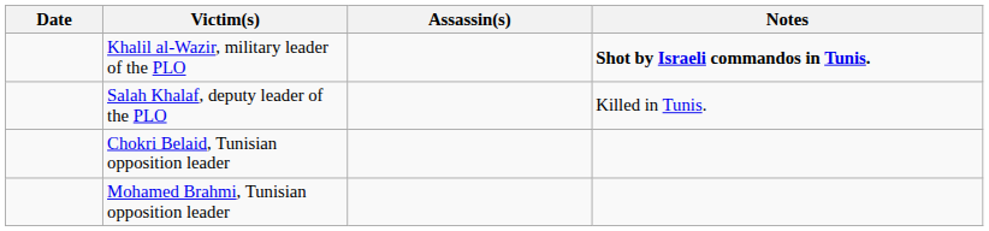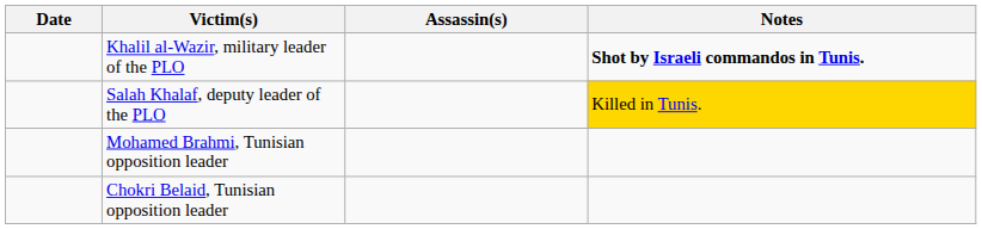Salah Khalaf, deputy leader of the PLO | Notes: no background -> gold background
rows swapped: Chokri Belaid, Tunisian opposition leader <-> Mohamed Brahmi, Tunisian opposition leader
